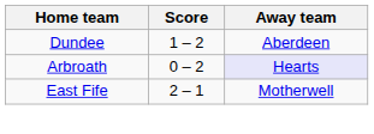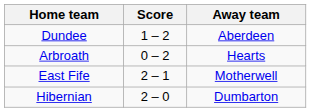Arbroath | Away team: lavender background -> no background
+ row: Hibernian | 2 – 0 | Dumbarton
